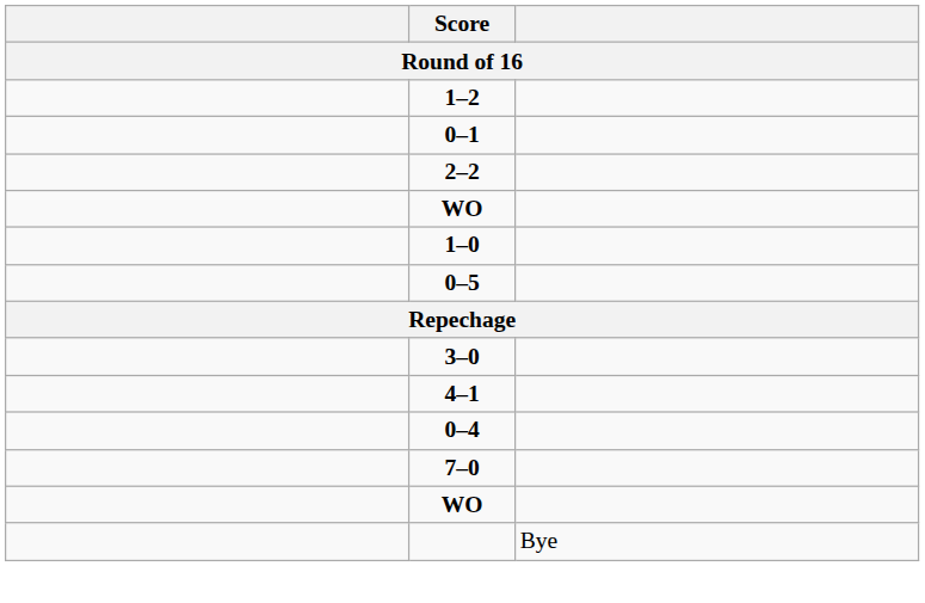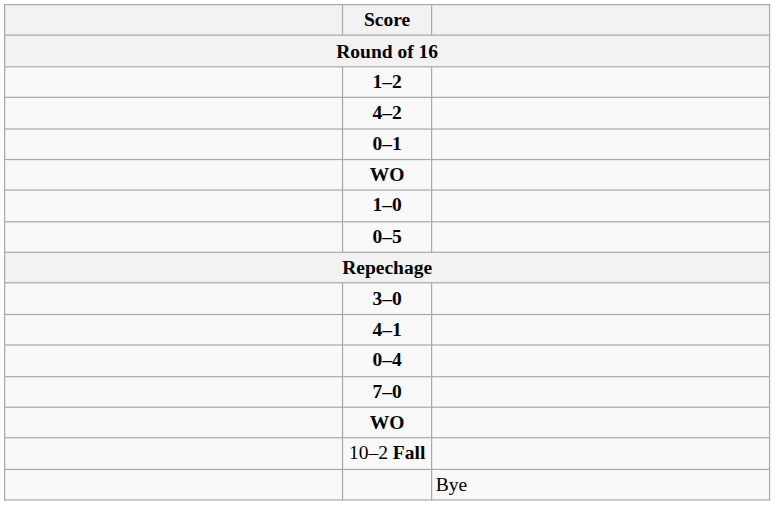+ row: 4–2
- row: 2–2
+ row: 10–2 Fall
